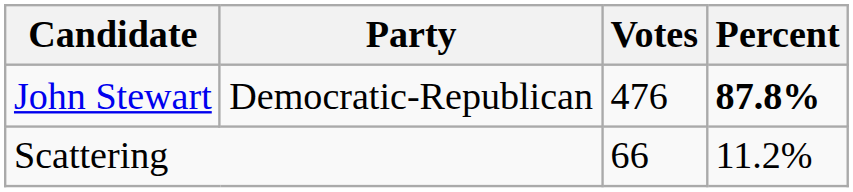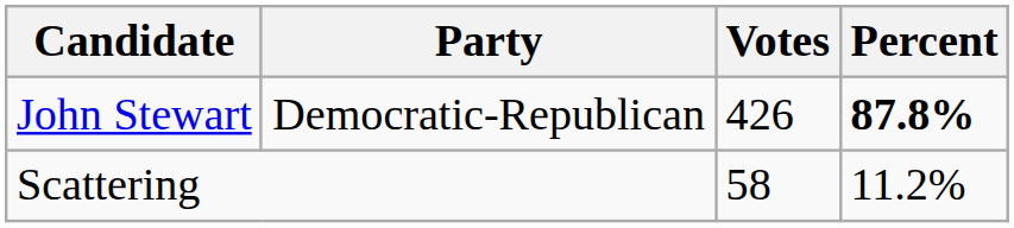John Stewart | Votes: 476 -> 426
Scattering | Votes: 66 -> 58
